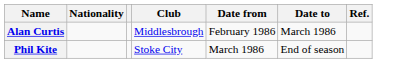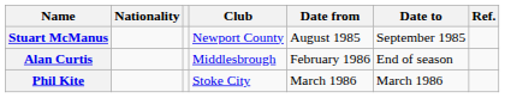+ row: Stuart McManus | Newport County | August 1985 | September 1985
Alan Curtis | Date to: March 1986 -> End of season
Phil Kite | Date to: End of season -> March 1986
